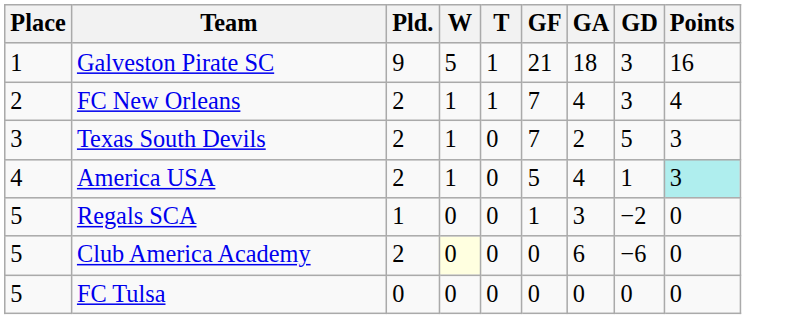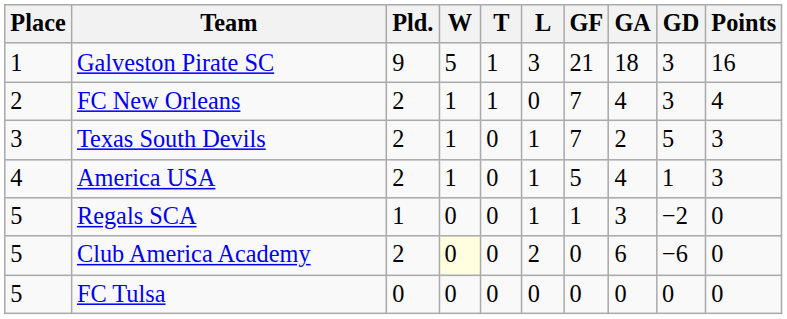+ column: L | 3 | 0 | 1 | 1 | 1 | 2 | 0
America USA | Points: paleturquoise background -> no background
